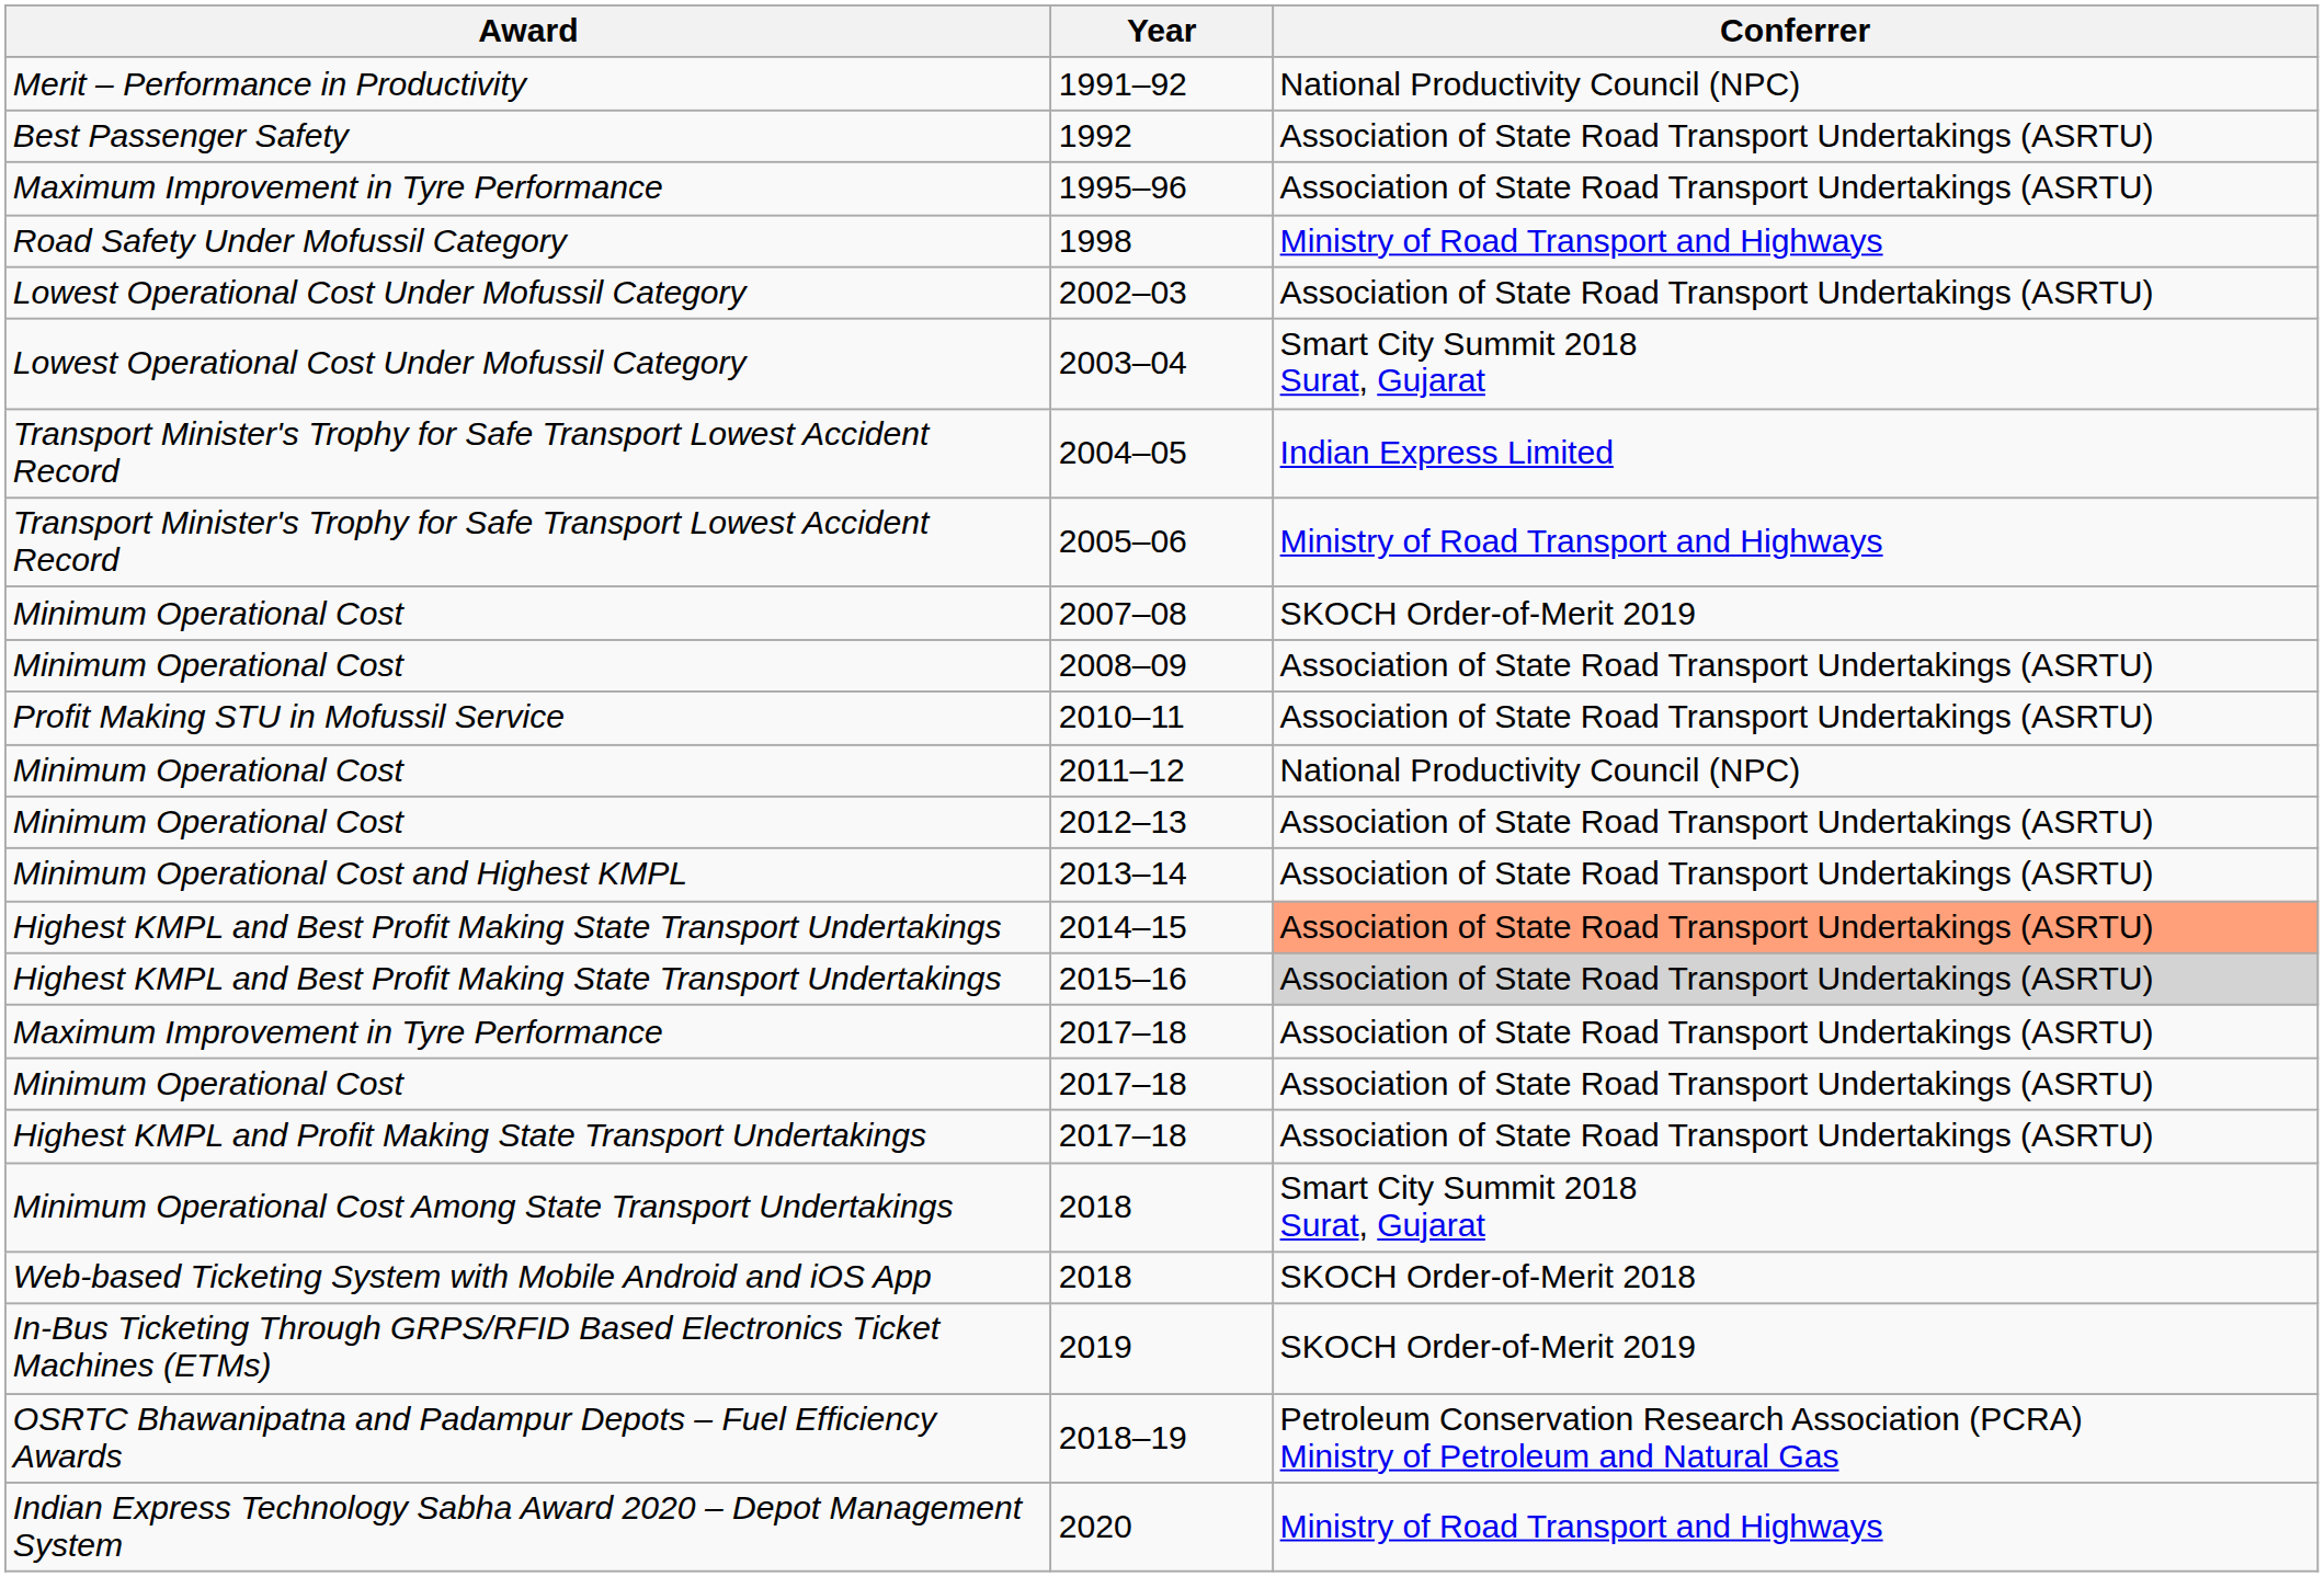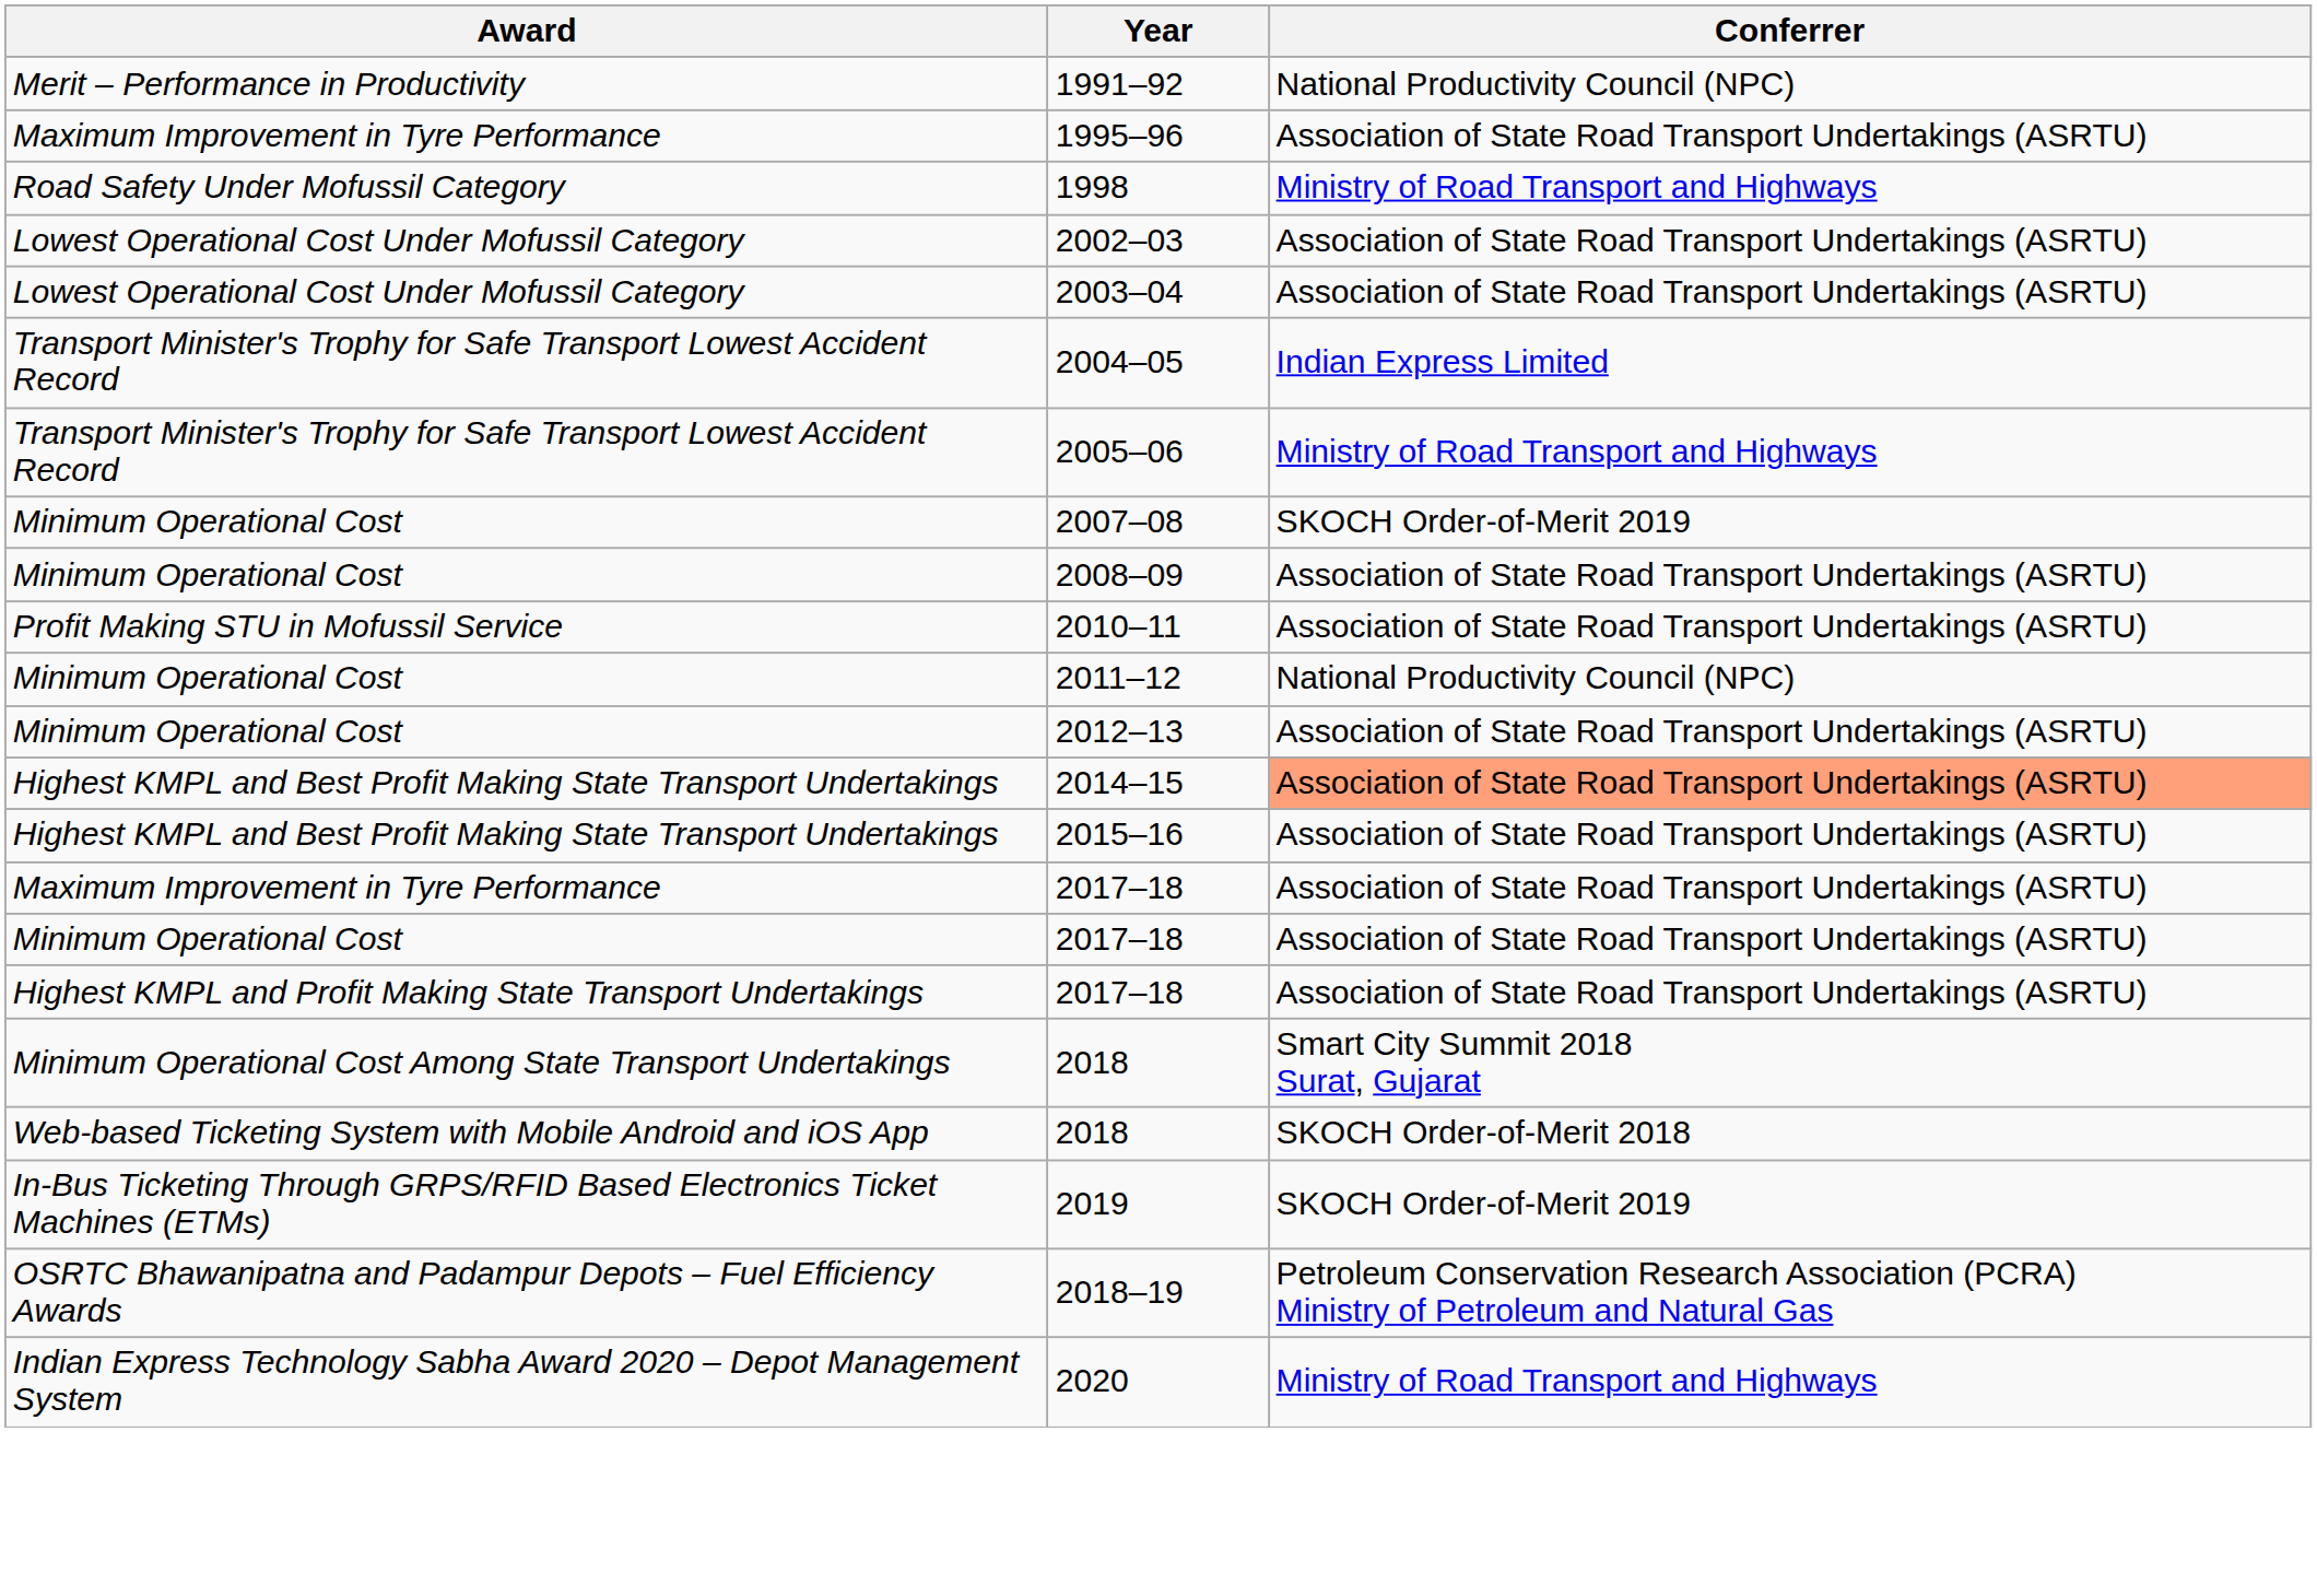- row: Best Passenger Safety | 1992 | Association of State Road Transport Undertakings (ASRTU)
2003–04 | Conferrer: Smart City Summit 2018 Surat, Gujarat -> Association of State Road Transport Undertakings (ASRTU)
- row: Minimum Operational Cost and Highest KMPL | 2013–14 | Association of State Road Transport Undertakings (ASRTU)
2015–16 | Conferrer: lightgrey background -> no background
